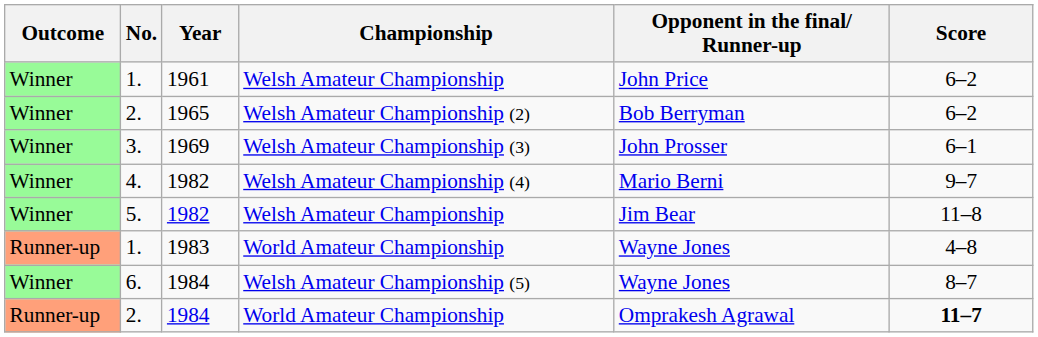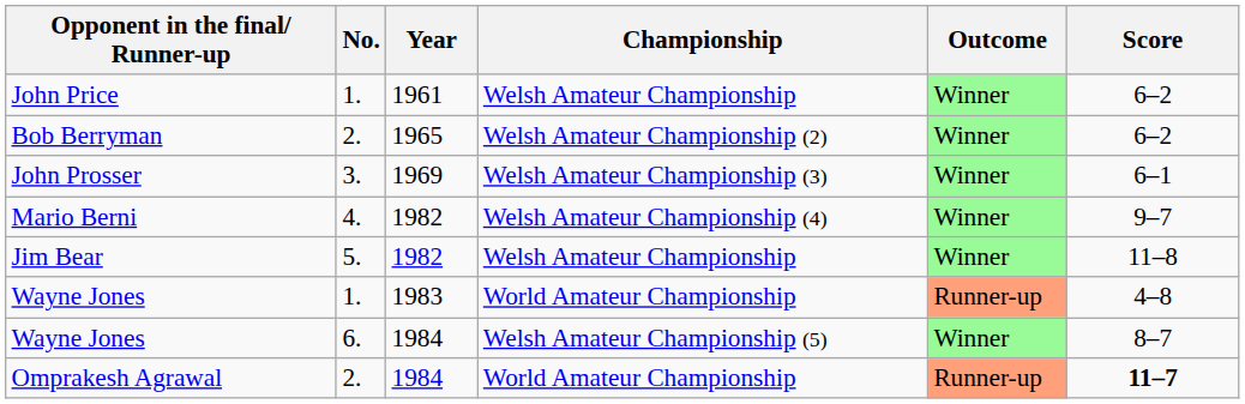columns swapped: Outcome <-> Opponent in the final/ Runner-up
